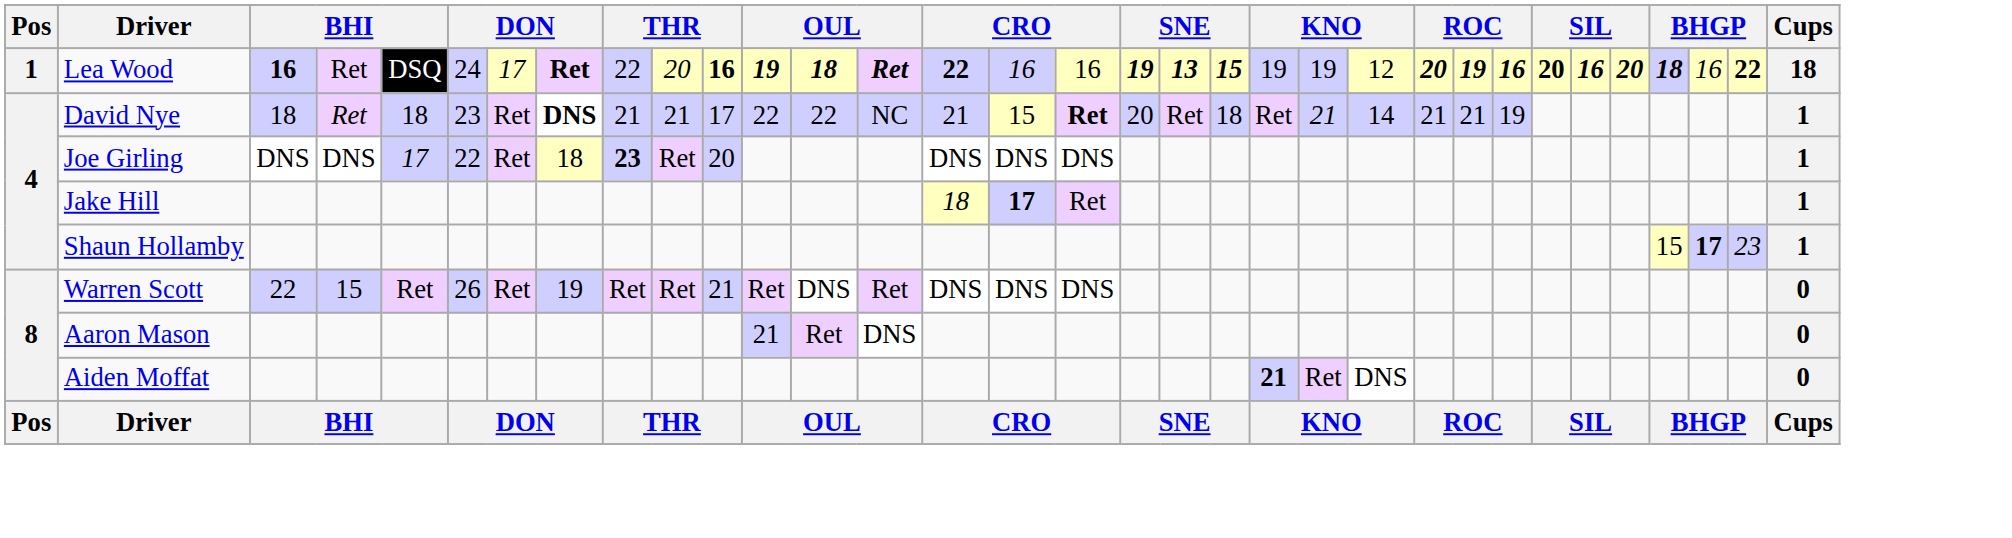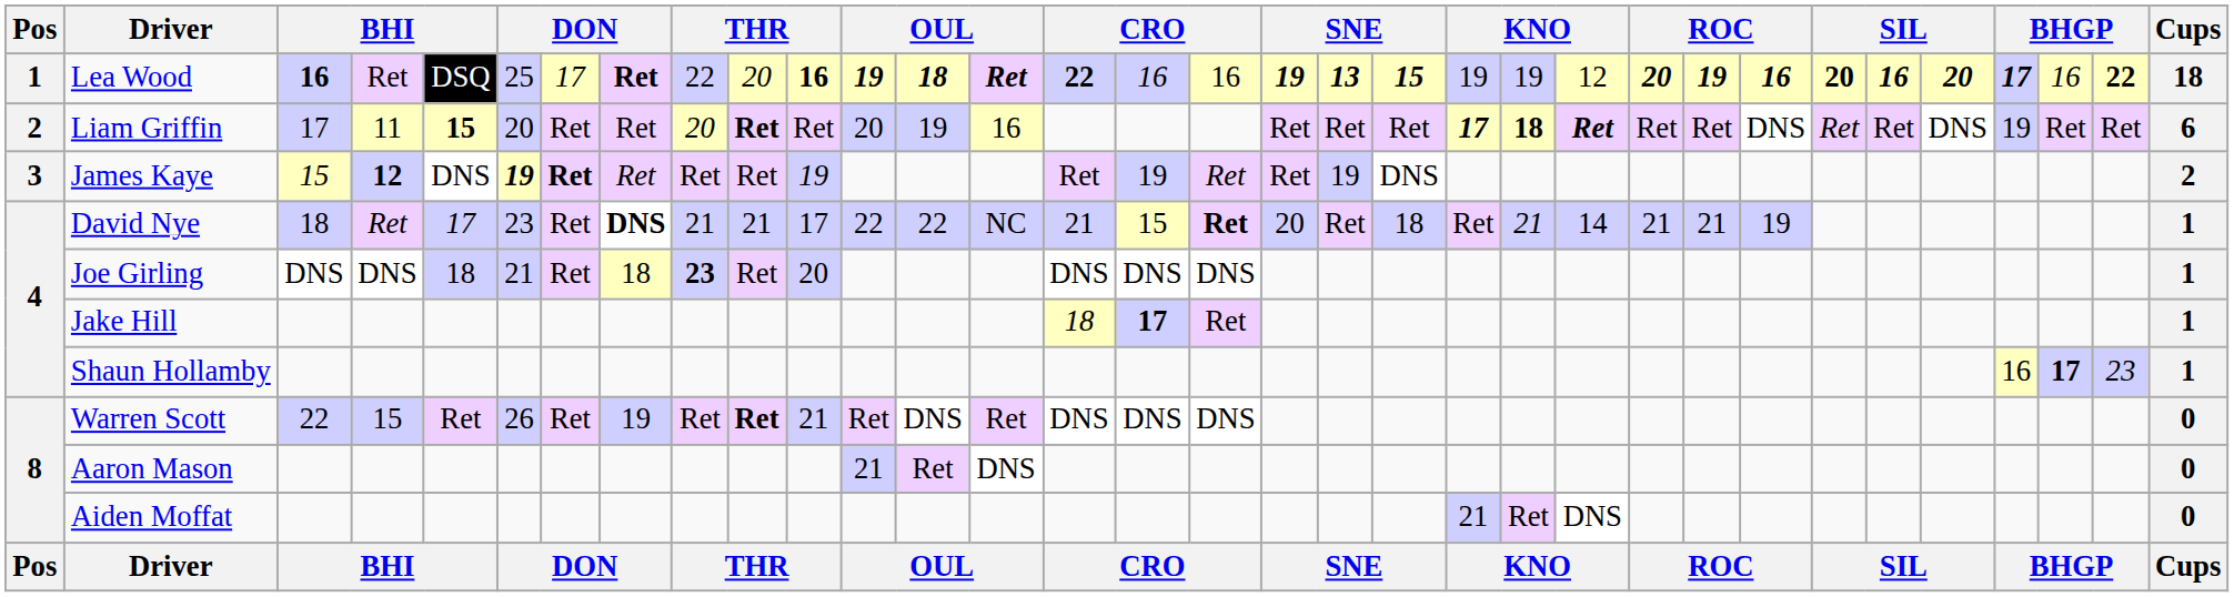Lea Wood | column 6: 24 -> 25
Lea Wood | column 30: 18 -> 17
+ row: 2 | Liam Griffin | 17 | 11 | 15 | 20 | Ret | Ret | 20 | Ret | Ret | 20 | 19 | 16 | Ret | Ret | Ret | 17 | 18 | Ret | Ret | Ret | DNS | Ret | Ret | DNS | 19 | Ret | Ret | 6
+ row: 3 | James Kaye | 15 | 12 | DNS | 19 | Ret | Ret | Ret | Ret | 19 | Ret | 19 | Ret | Ret | 19 | DNS | 2
David Nye | column 5: 18 -> 17
Joe Girling | column 5: 17 -> 18
Joe Girling | column 6: 22 -> 21
Shaun Hollamby | column 30: 15 -> 16
Warren Scott | column 10: normal -> bold
Aiden Moffat | column 21: bold -> normal
